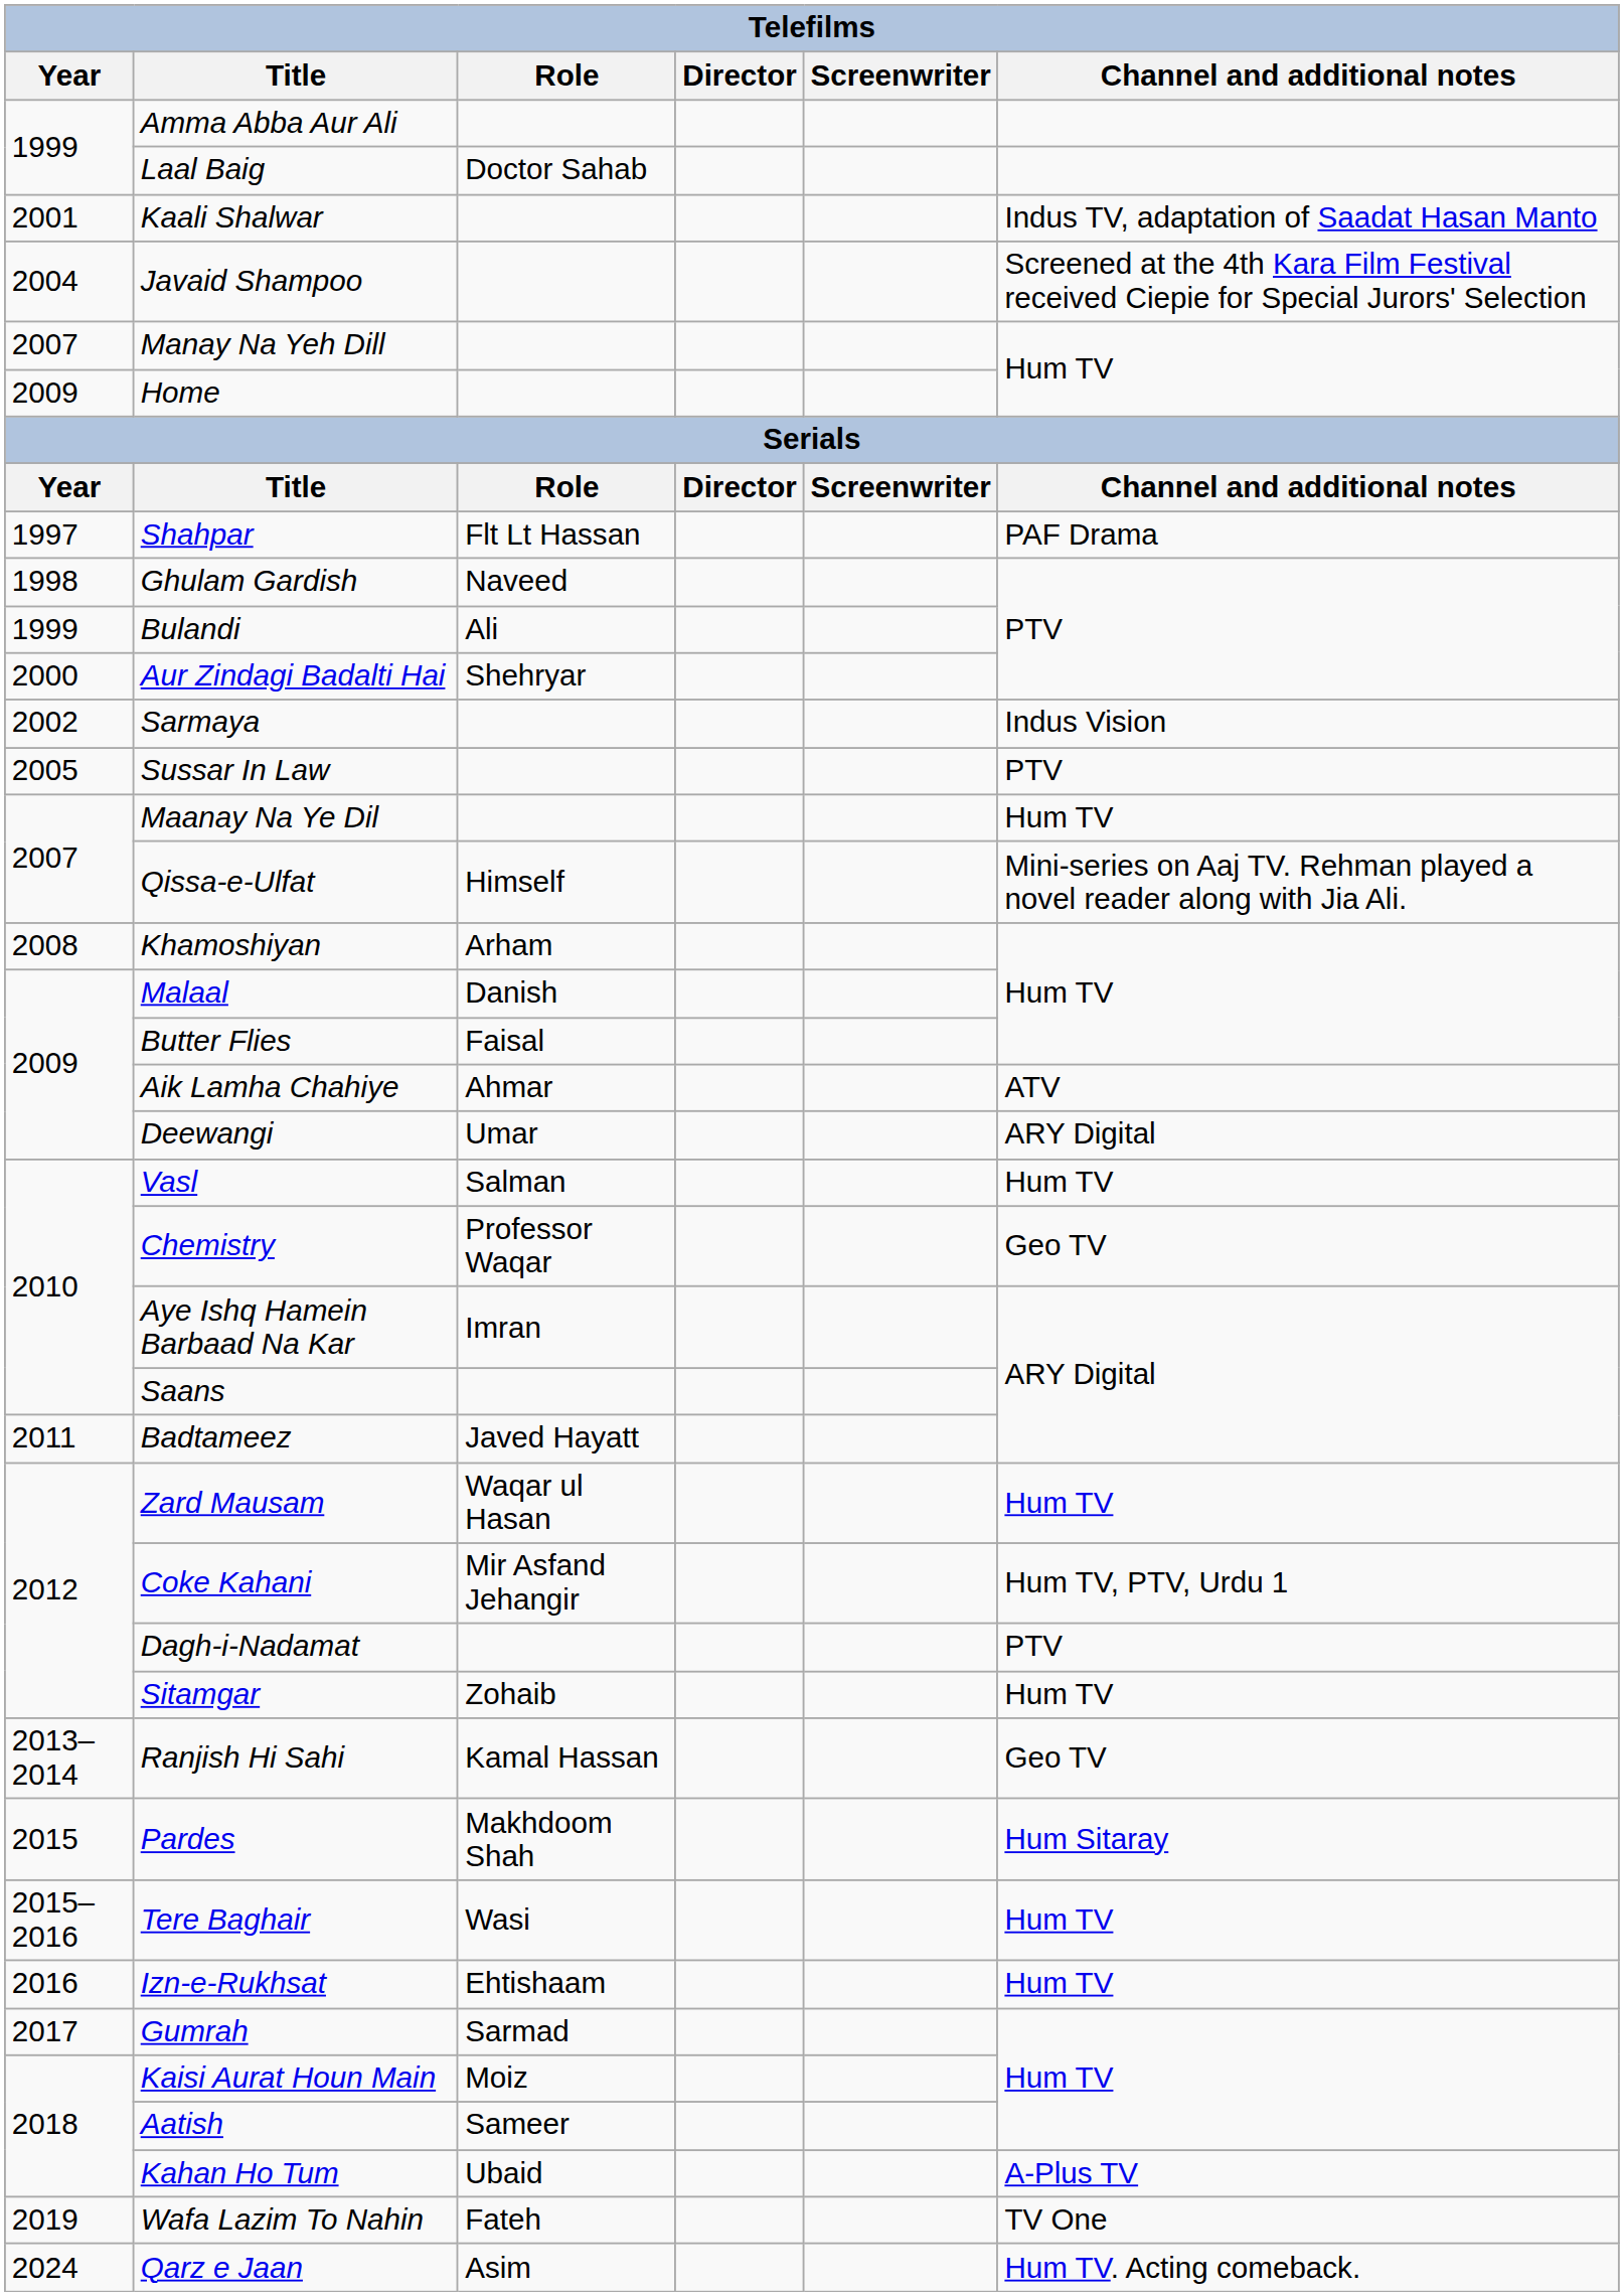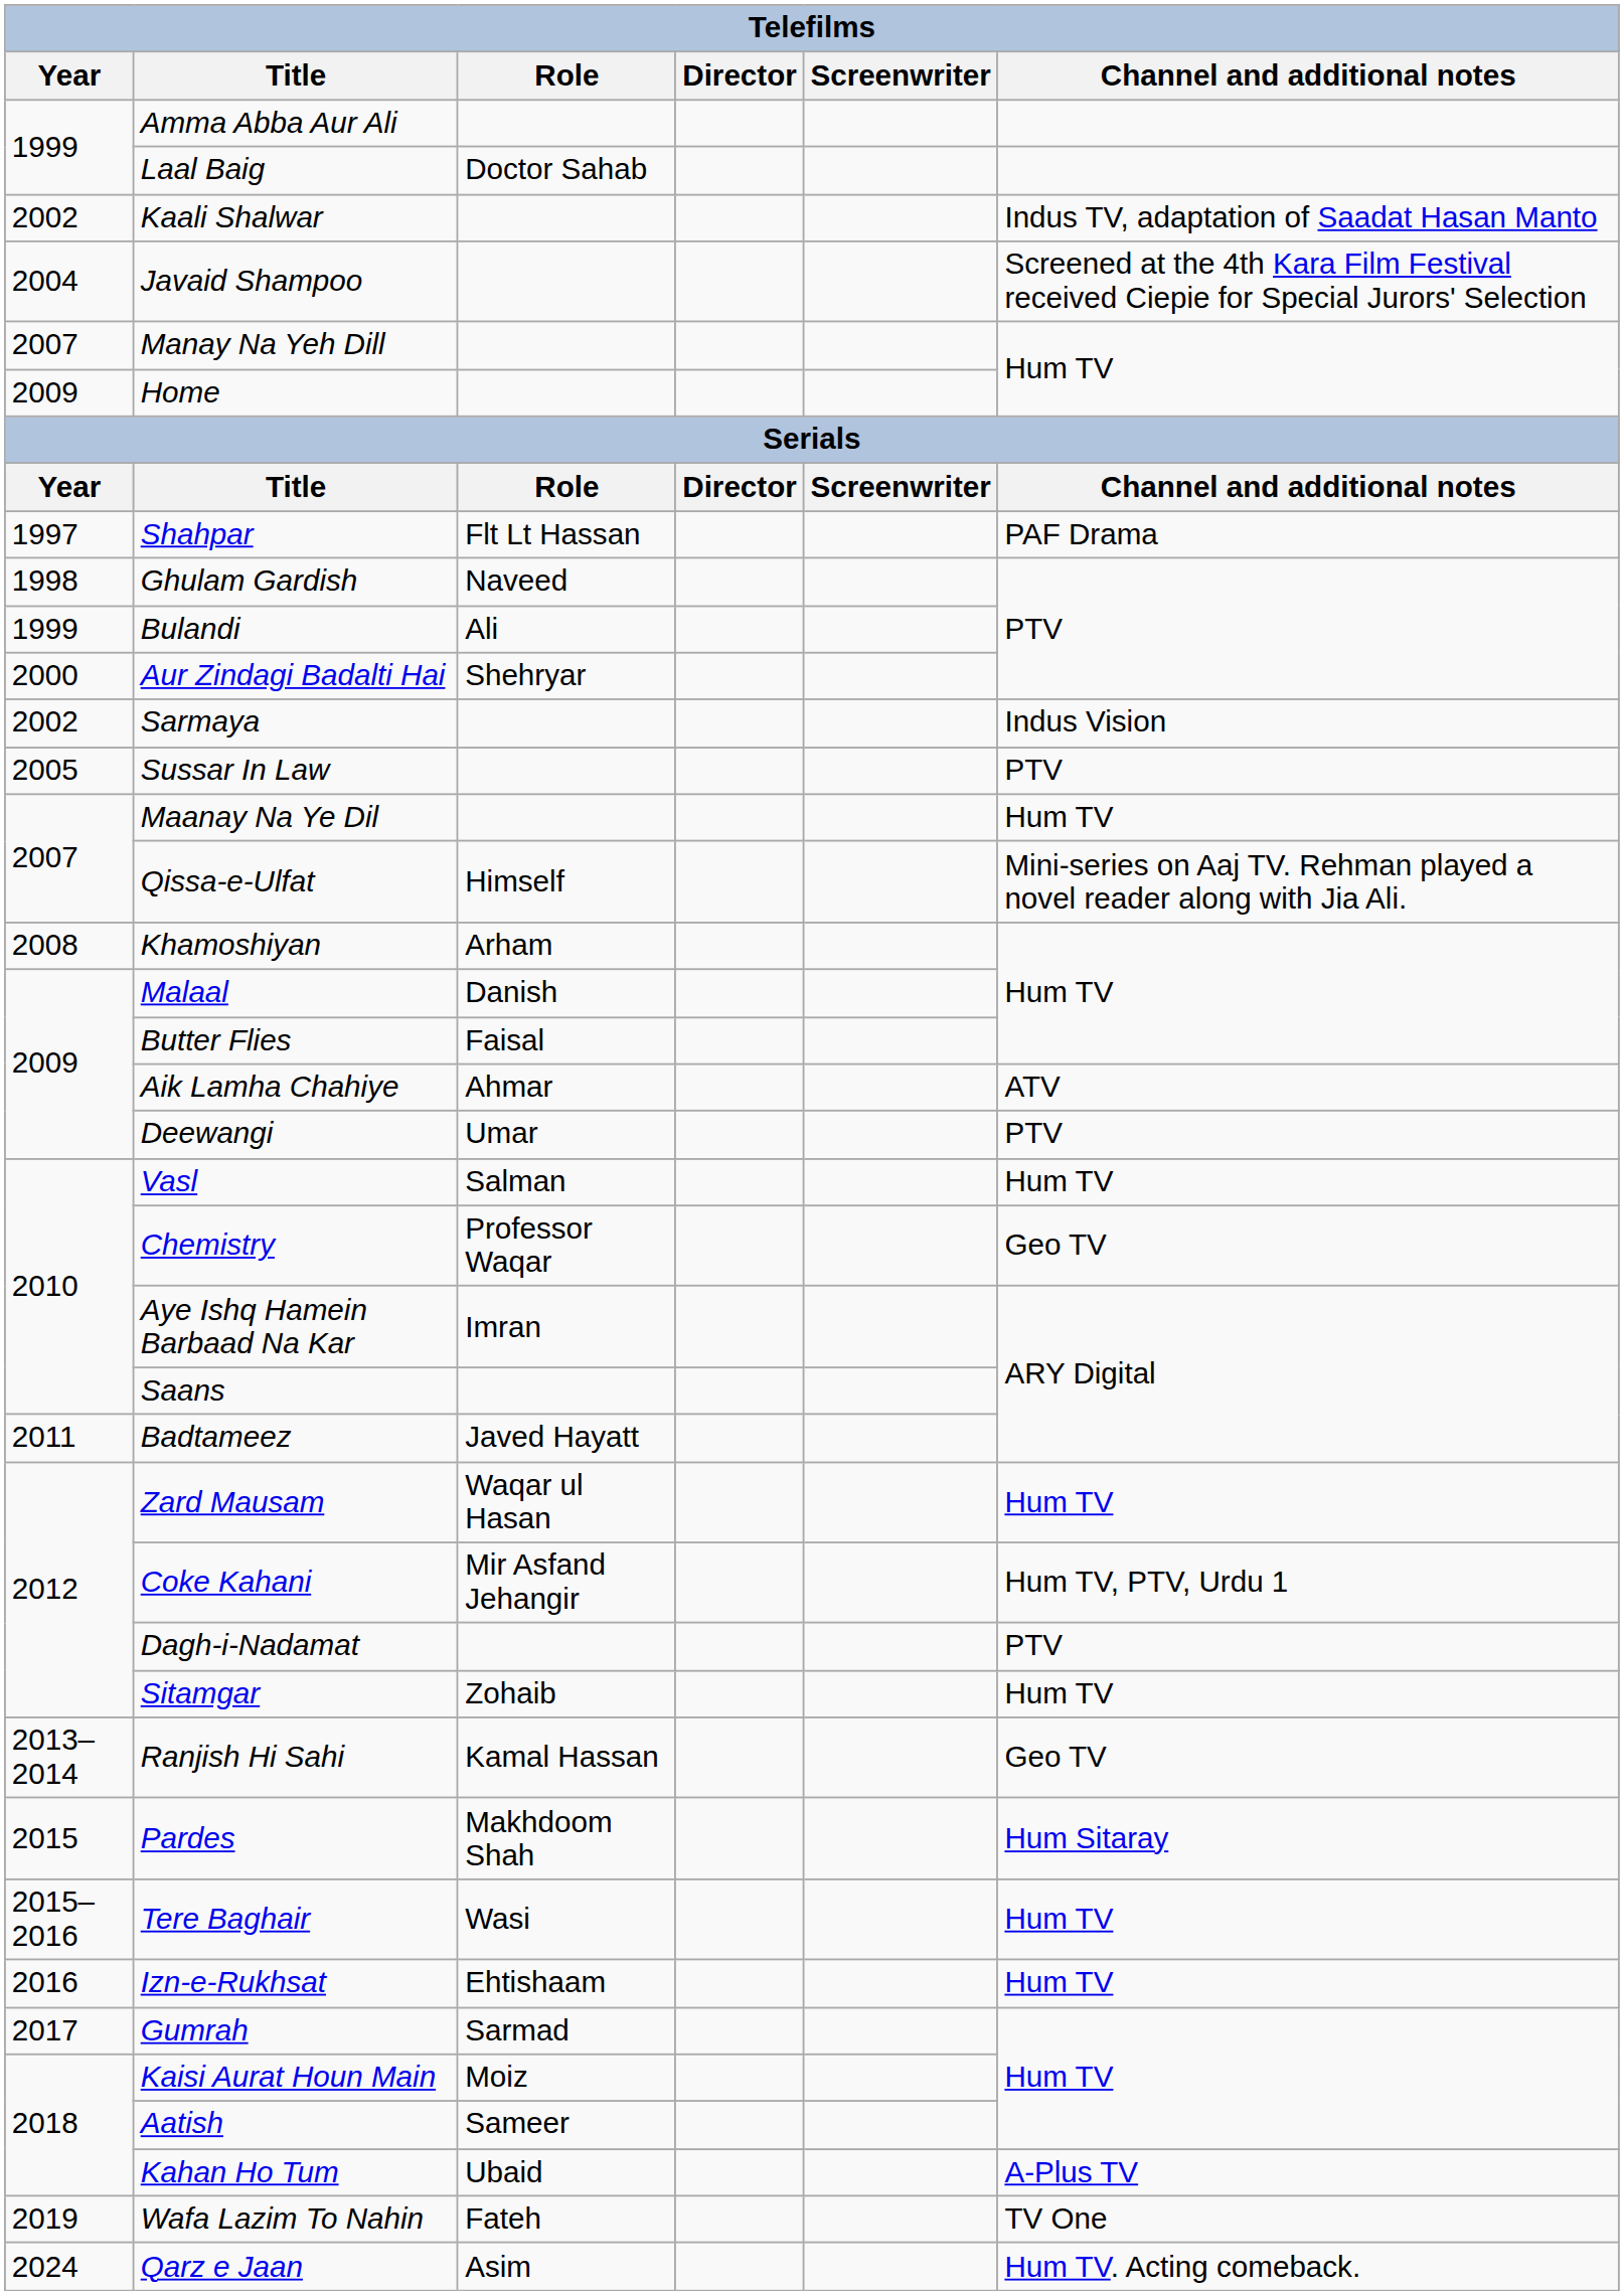Kaali Shalwar | Year: 2001 -> 2002
Deewangi | Channel and additional notes: ARY Digital -> PTV
